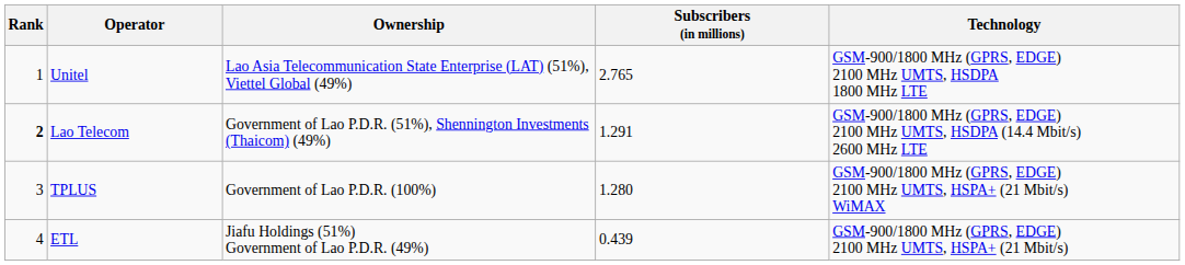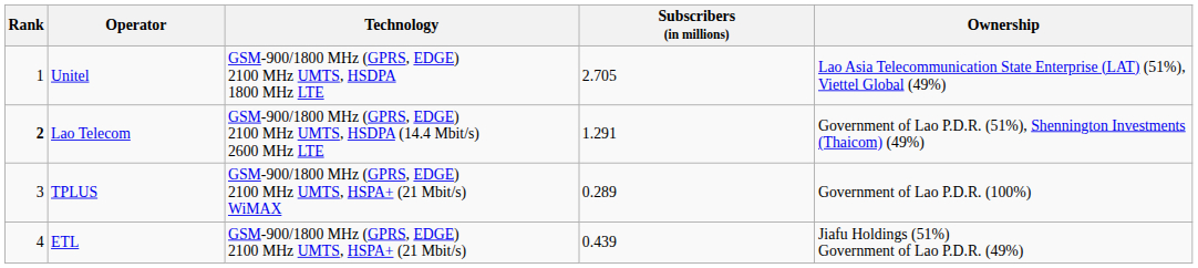columns swapped: Technology <-> Ownership
Unitel | Subscribers (in millions): 2.765 -> 2.705
TPLUS | Subscribers (in millions): 1.280 -> 0.289
